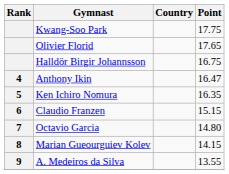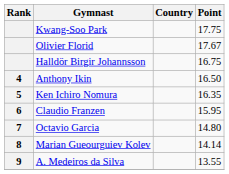Olivier Florid | Point: 17.65 -> 17.67
Anthony Ikin | Point: 16.47 -> 16.50
Claudio Franzen | Point: 15.15 -> 15.95
Marian Gueourguiev Kolev | Point: 14.15 -> 14.14
